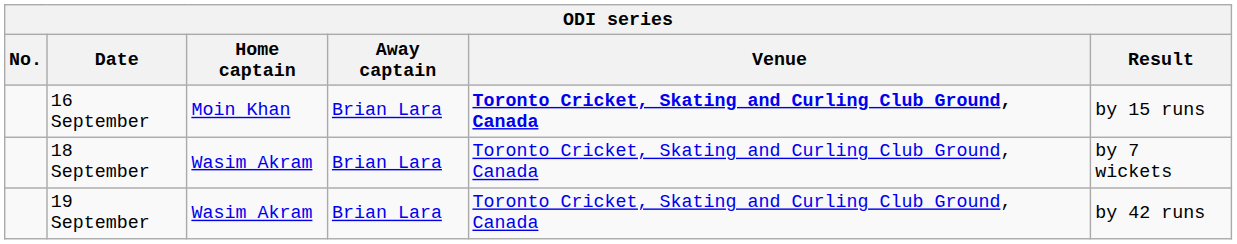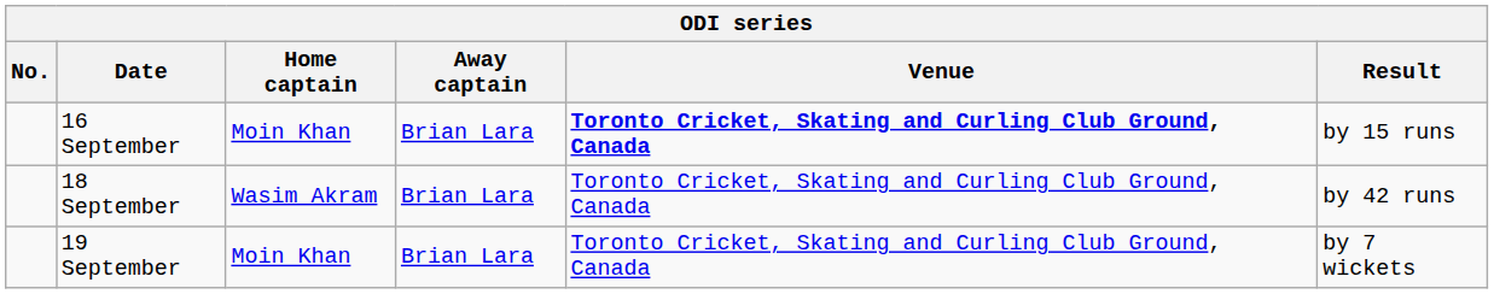18 September | Result: by 7 wickets -> by 42 runs
19 September | Home captain: Wasim Akram -> Moin Khan
19 September | Result: by 42 runs -> by 7 wickets
